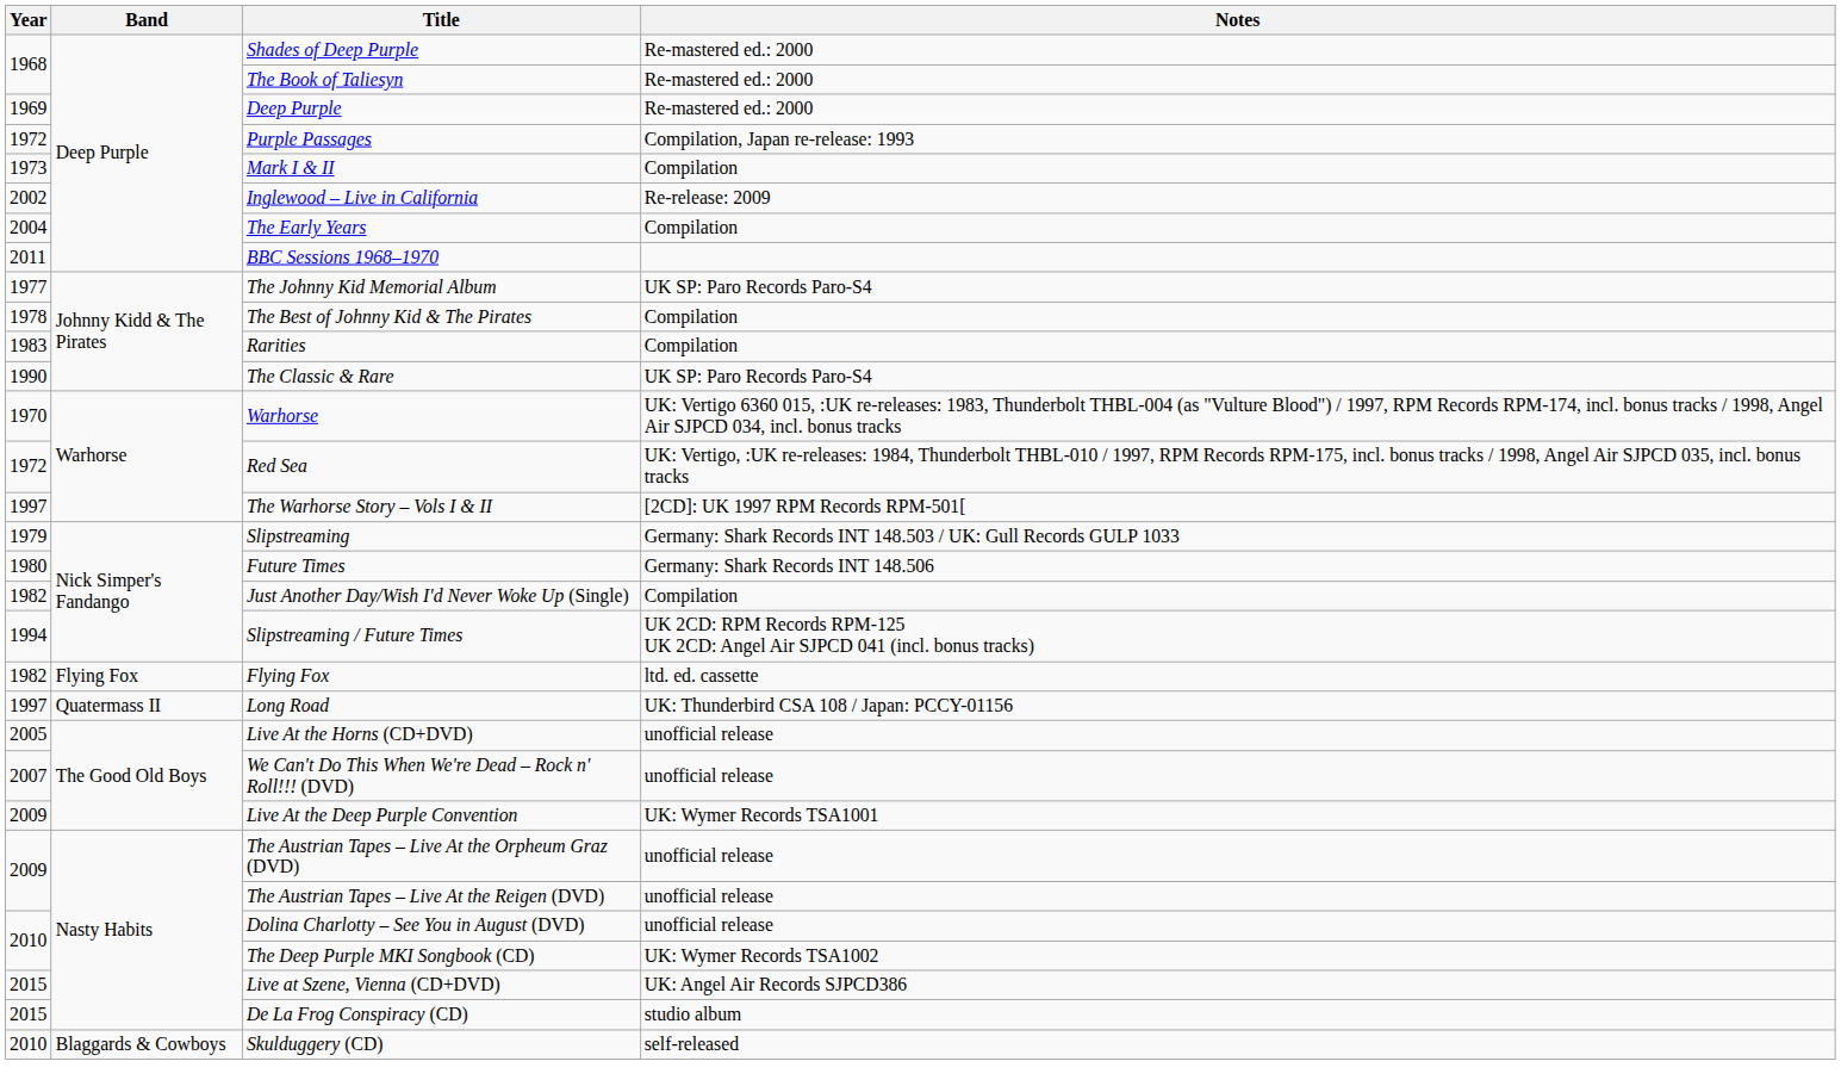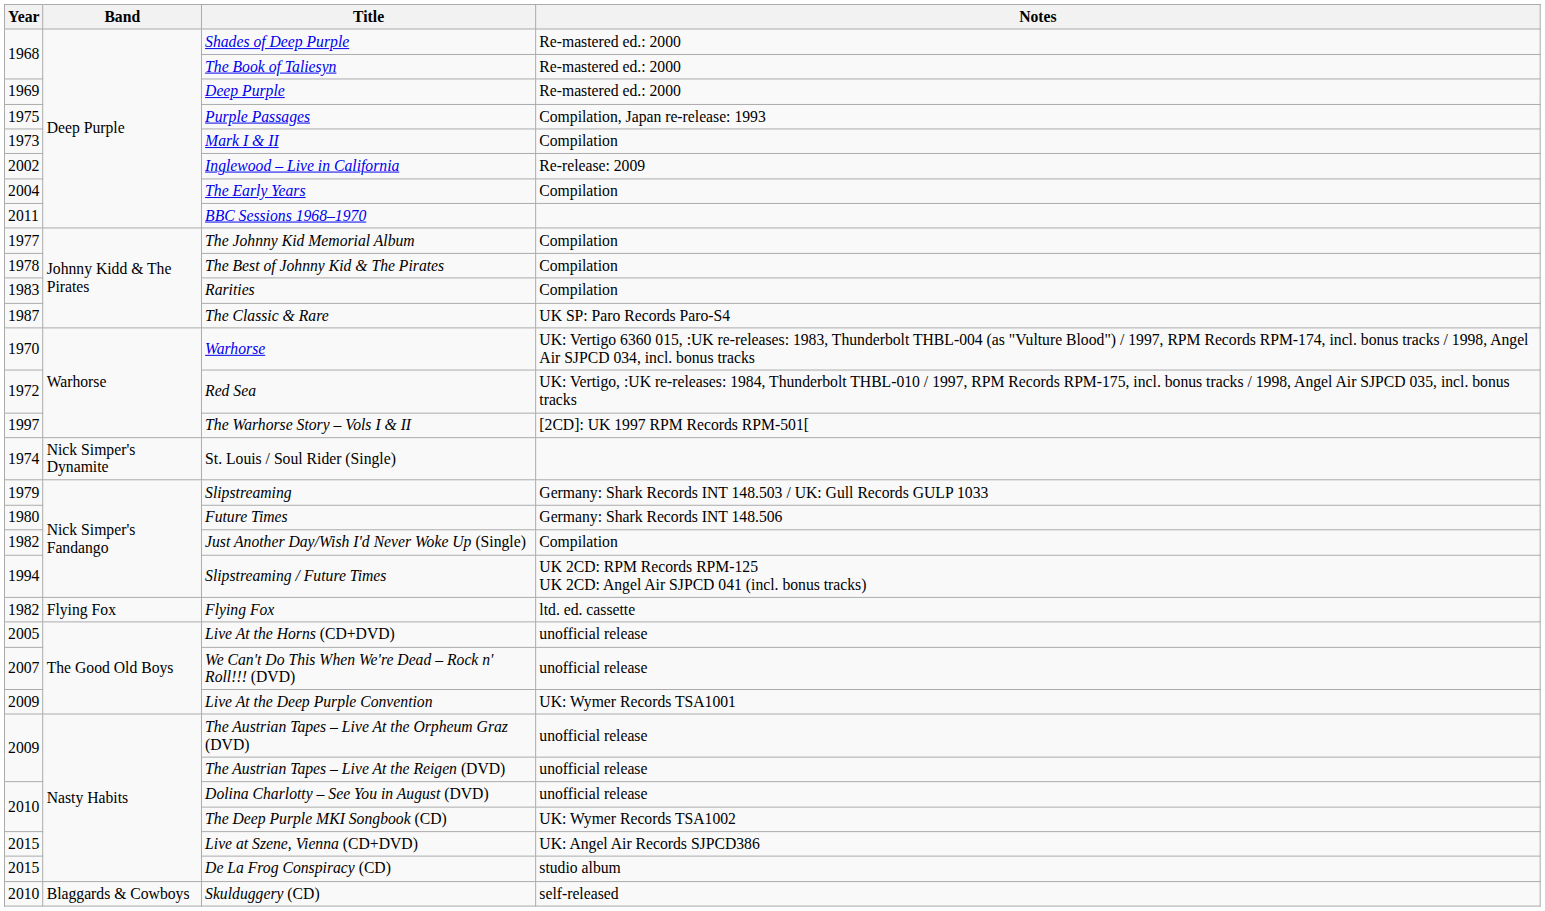Purple Passages | Year: 1972 -> 1975
The Johnny Kid Memorial Album | Notes: UK SP: Paro Records Paro-S4 -> Compilation
The Classic & Rare | Year: 1990 -> 1987
+ row: 1974 | Nick Simper's Dynamite | St. Louis / Soul Rider (Single)
- row: 1997 | Quatermass II | Long Road | UK: Thunderbird CSA 108 / Japan: PCCY-01156
